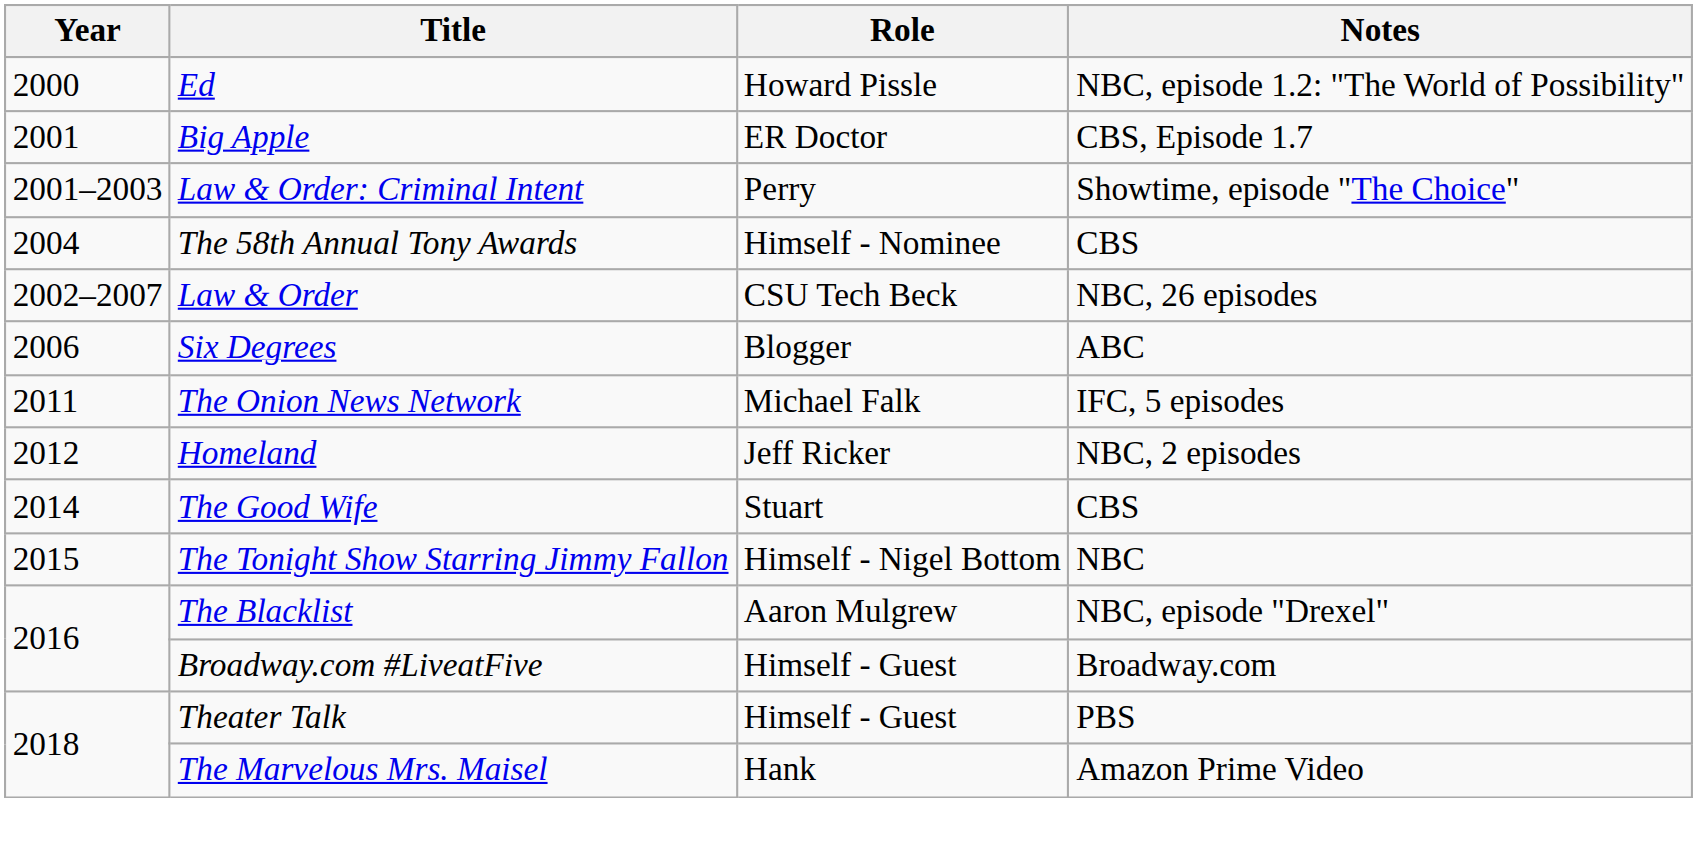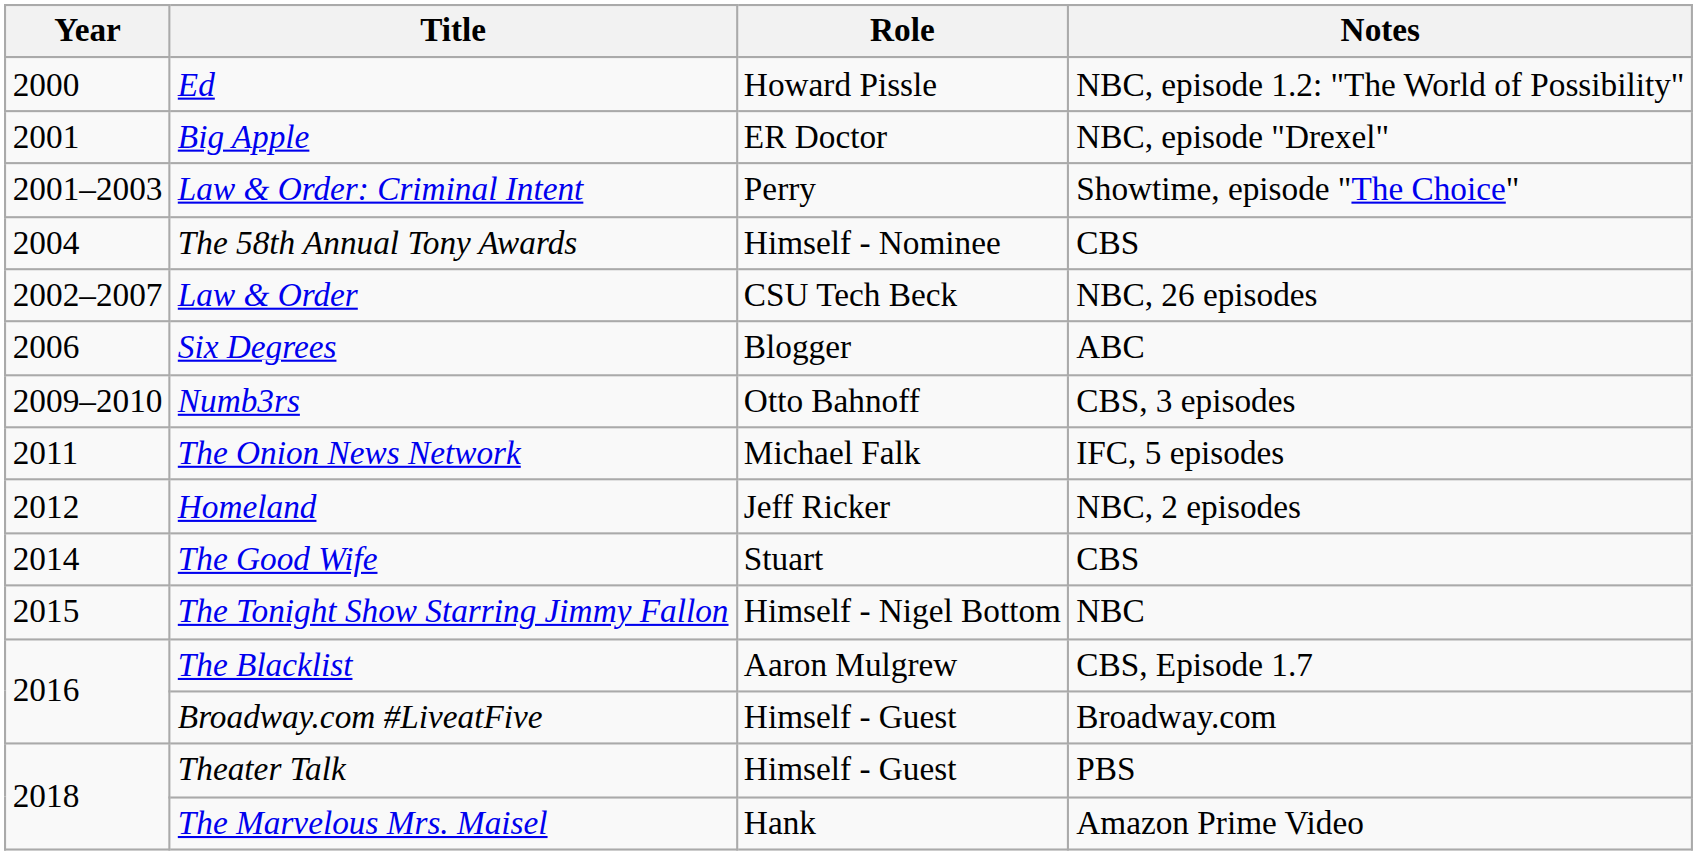Big Apple | Notes: CBS, Episode 1.7 -> NBC, episode "Drexel"
+ row: 2009–2010 | Numb3rs | Otto Bahnoff | CBS, 3 episodes
The Blacklist | Notes: NBC, episode "Drexel" -> CBS, Episode 1.7
